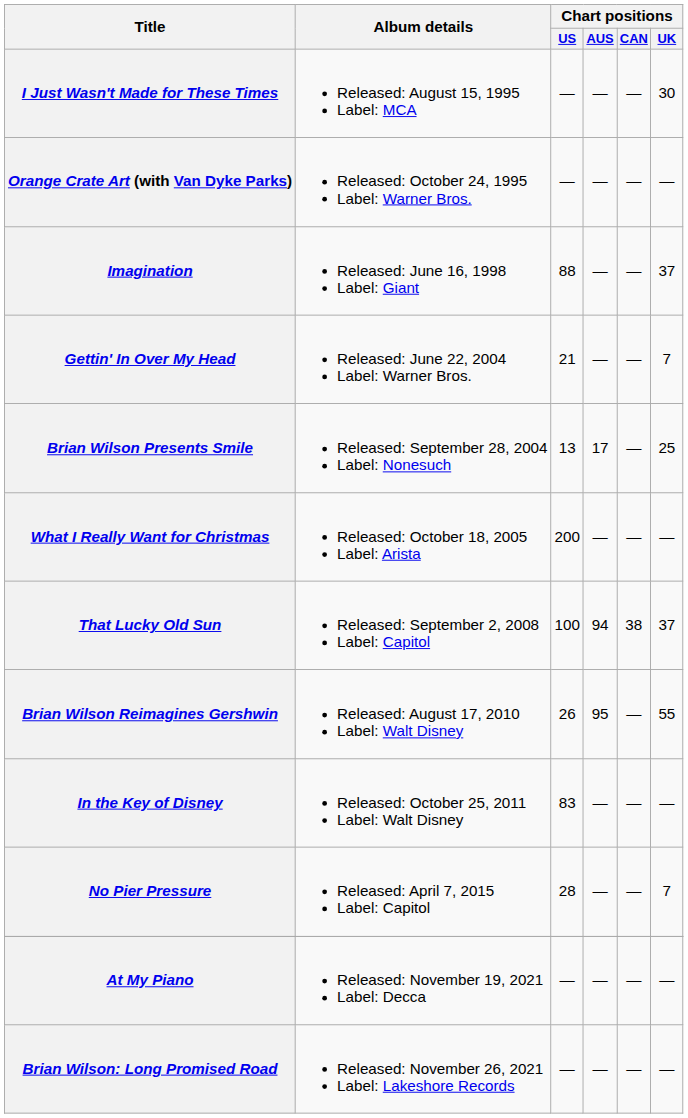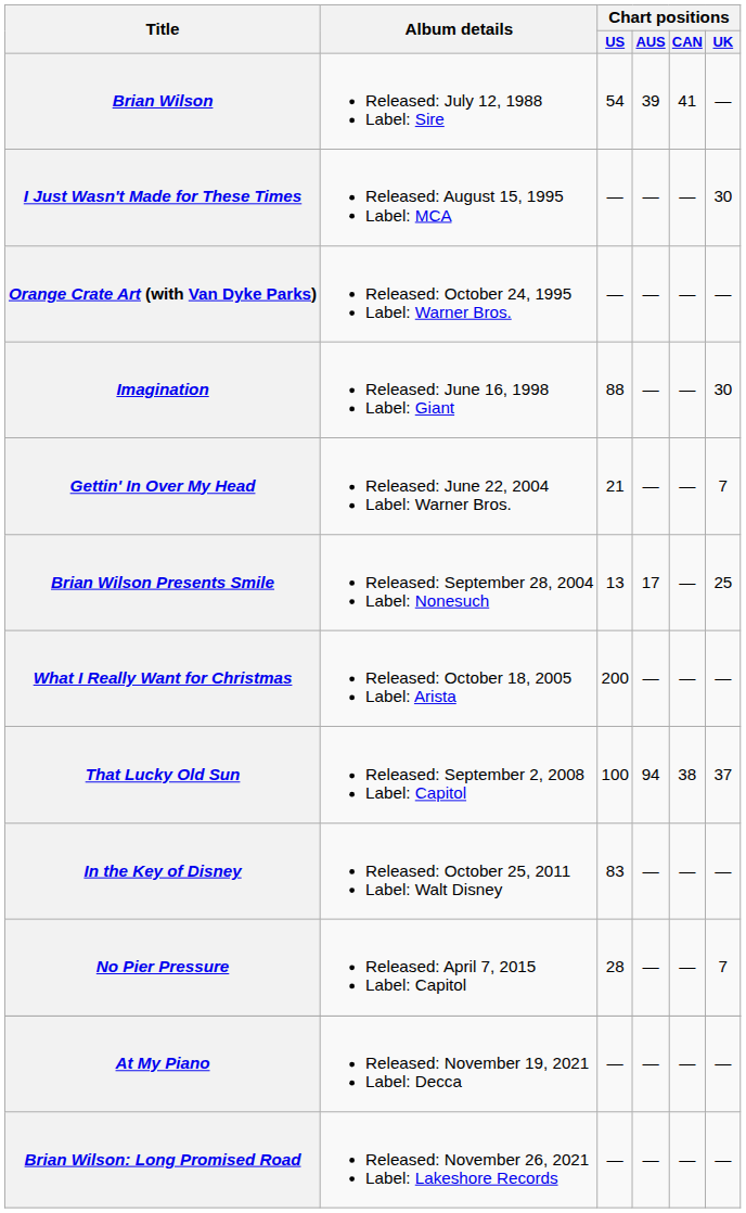+ row: Brian Wilson | Released: July 12, 1988 Label: Sire | 54 | 39 | 41 | —
Imagination | Chart positions / UK: 37 -> 30
- row: Brian Wilson Reimagines Gershwin | Released: August 17, 2010 Label: Walt Disney | 26 | 95 | — | 55
